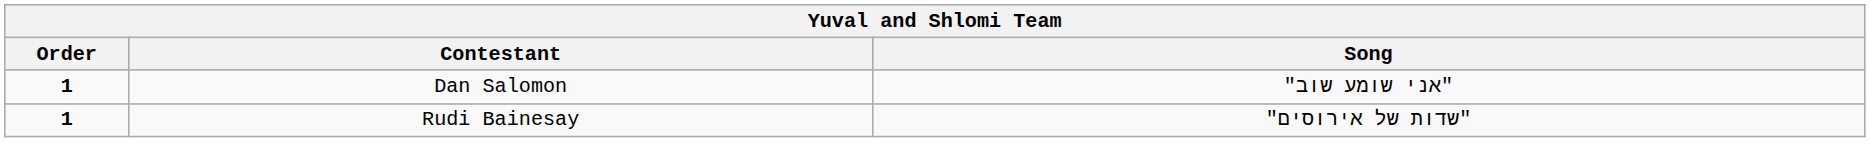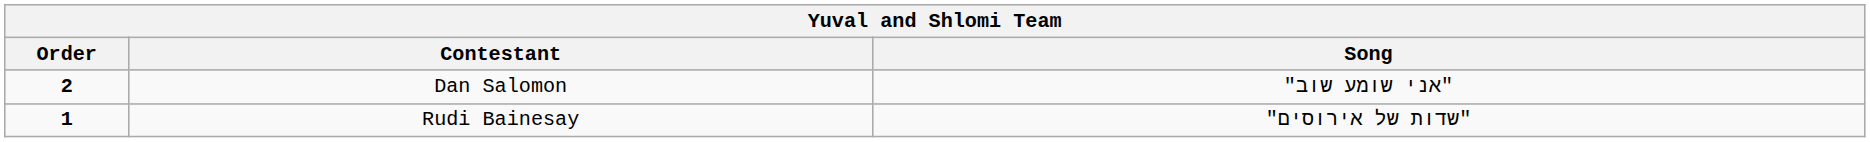Dan Salomon | Order: 1 -> 2
